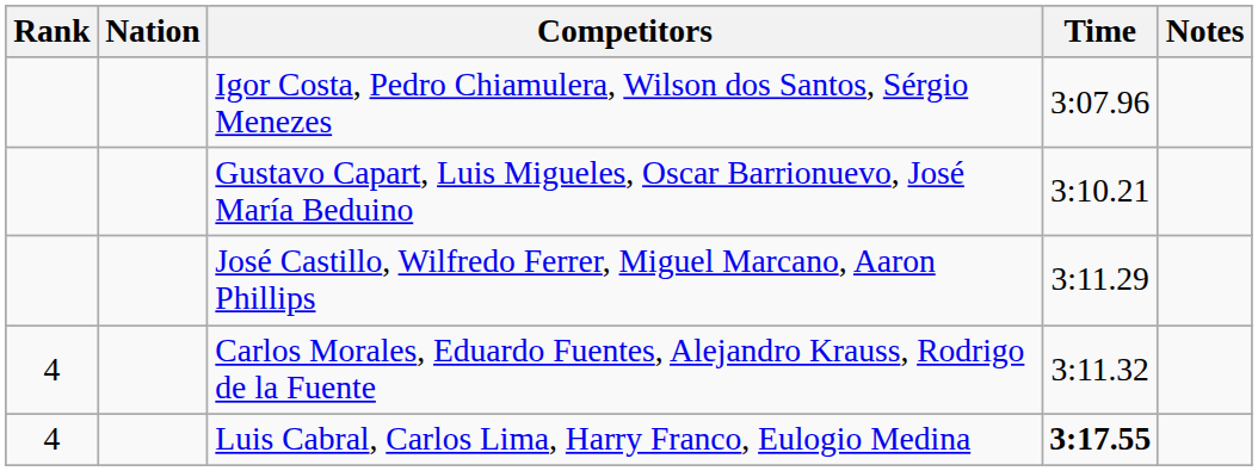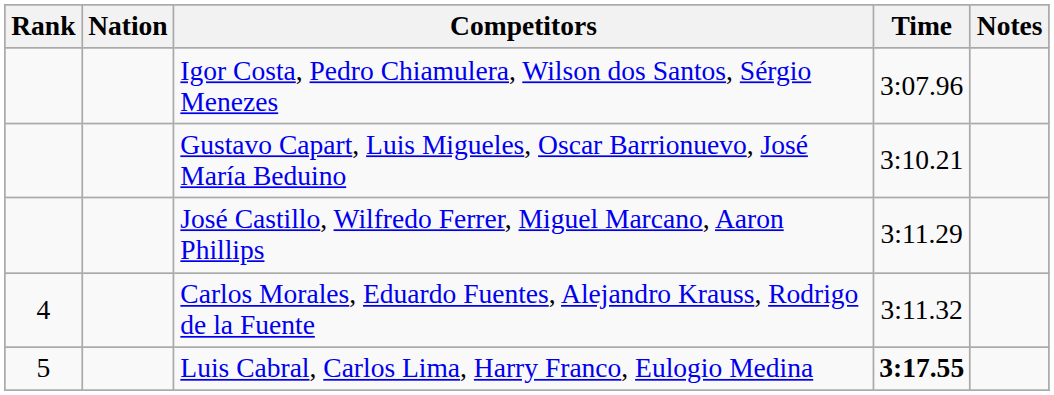Luis Cabral, Carlos Lima, Harry Franco, Eulogio Medina | Rank: 4 -> 5
